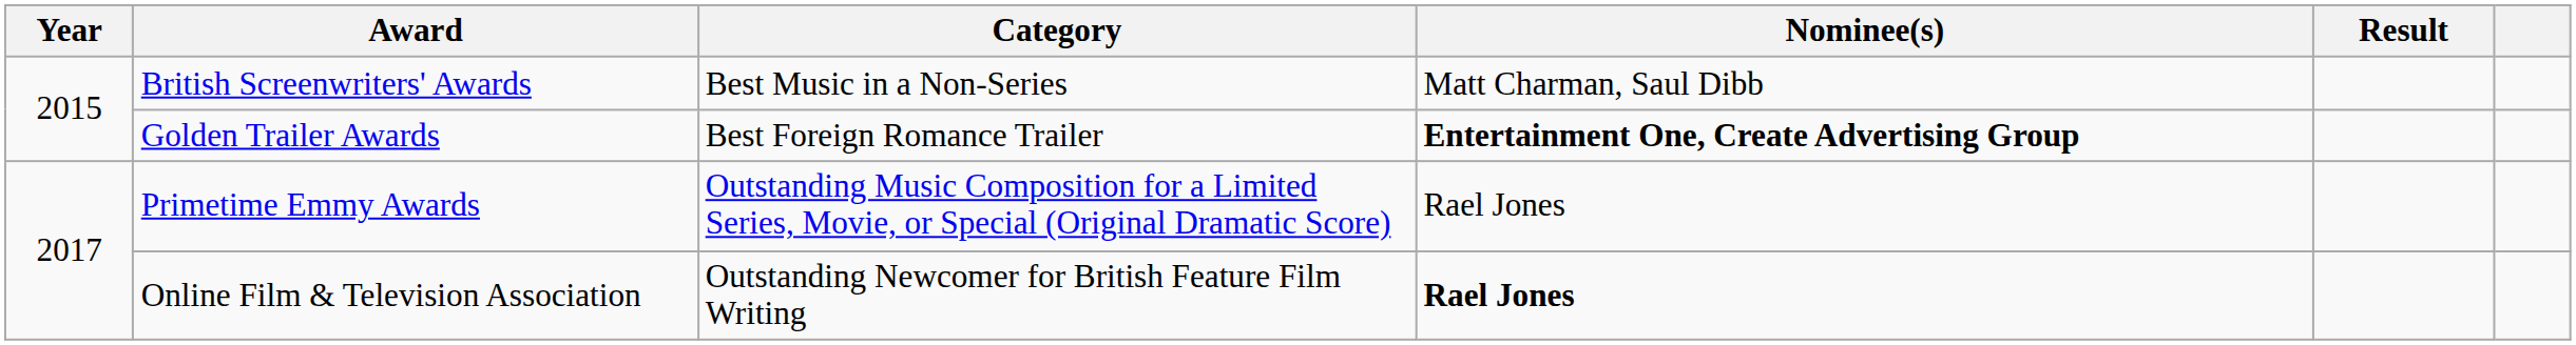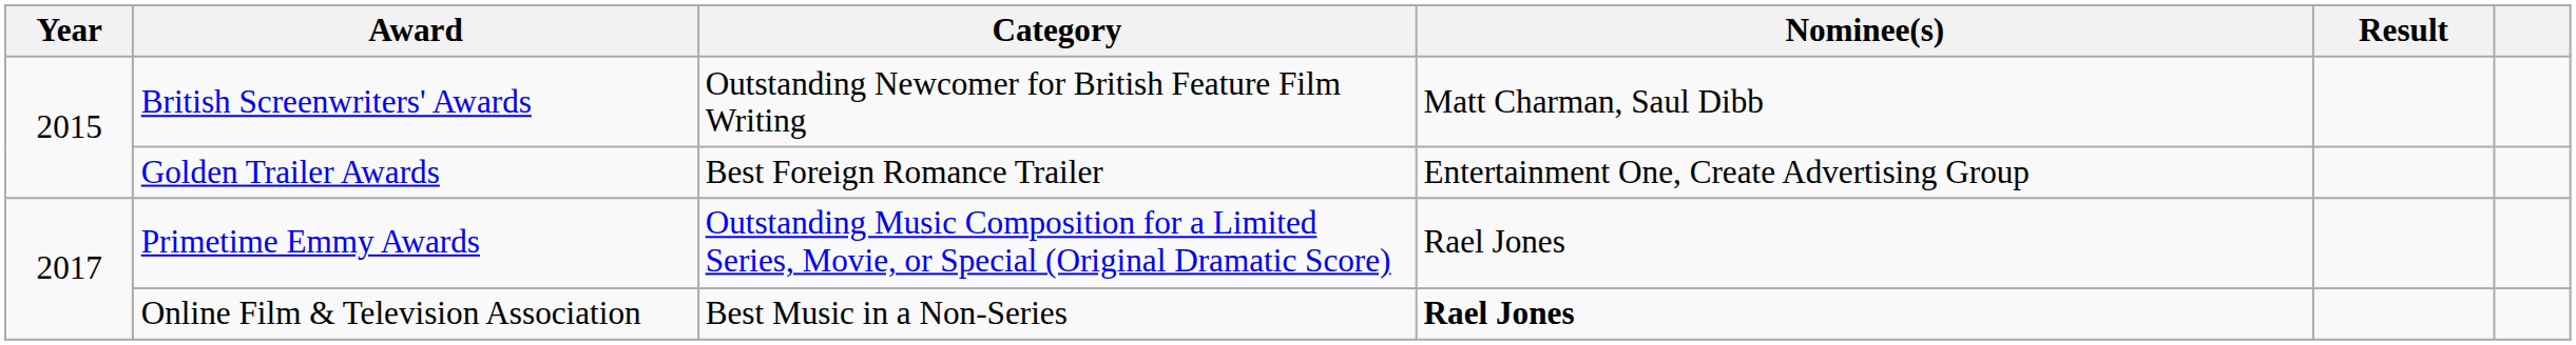British Screenwriters' Awards | Category: Best Music in a Non-Series -> Outstanding Newcomer for British Feature Film Writing
Golden Trailer Awards | Nominee(s): bold -> normal
Online Film & Television Association | Category: Outstanding Newcomer for British Feature Film Writing -> Best Music in a Non-Series
